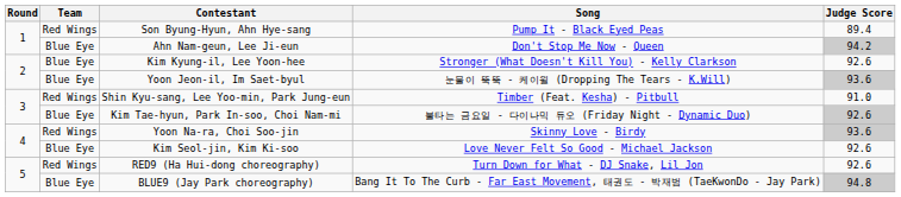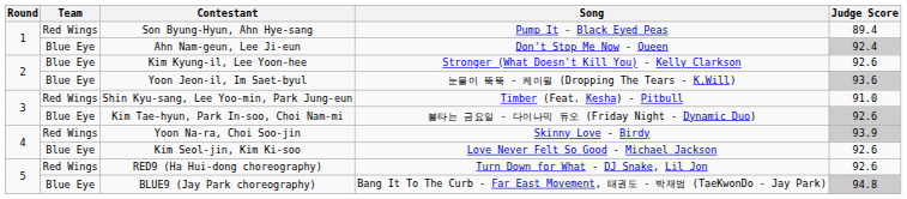Ahn Nam-geun, Lee Ji-eun | Judge Score: 94.2 -> 92.4
Yoon Na-ra, Choi Soo-jin | Judge Score: 93.6 -> 93.9
